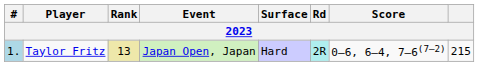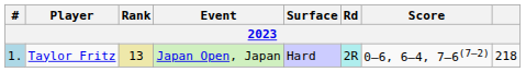Taylor Fritz | column 8: 215 -> 218
